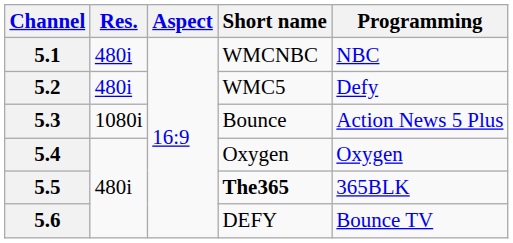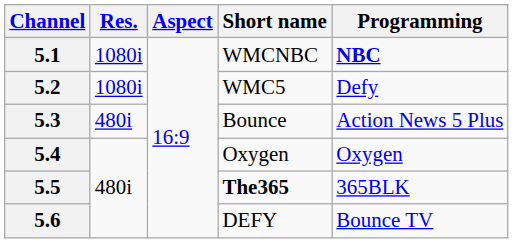5.1 | Res.: 480i -> 1080i
5.1 | Programming: normal -> bold
5.2 | Res.: 480i -> 1080i
5.3 | Res.: 1080i -> 480i
